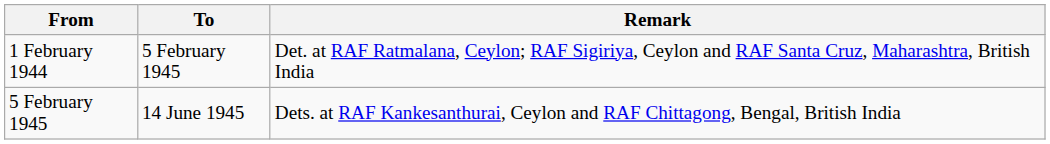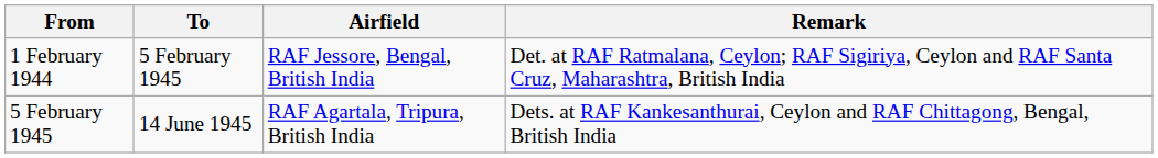+ column: Airfield | RAF Jessore, Bengal, British India | RAF Agartala, Tripura, British India
